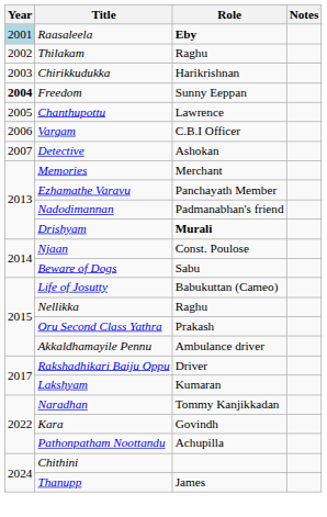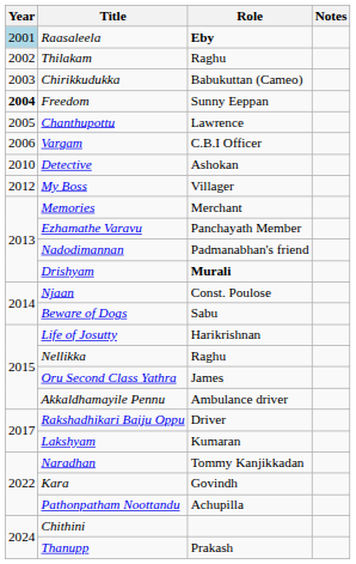Chirikkudukka | Role: Harikrishnan -> Babukuttan (Cameo)
Detective | Year: 2007 -> 2010
+ row: 2012 | My Boss | Villager
Life of Josutty | Role: Babukuttan (Cameo) -> Harikrishnan
Oru Second Class Yathra | Role: Prakash -> James
Thanupp | Role: James -> Prakash
